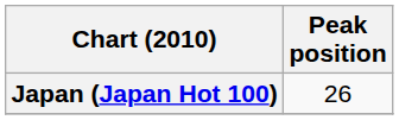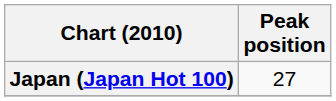Japan (Japan Hot 100) | Peak position: 26 -> 27
